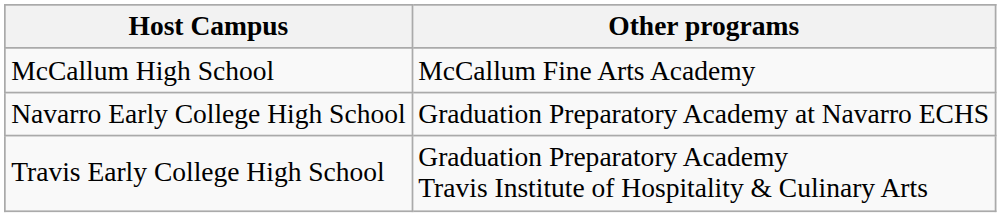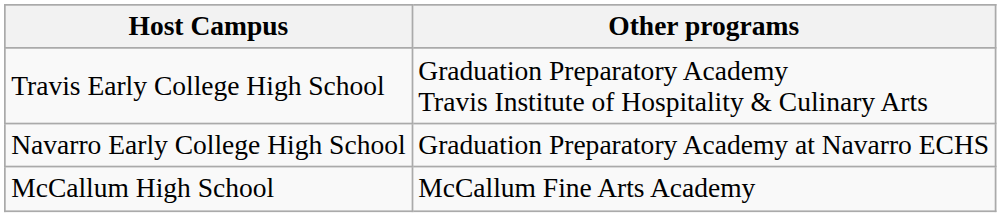rows swapped: McCallum High School <-> Travis Early College High School
